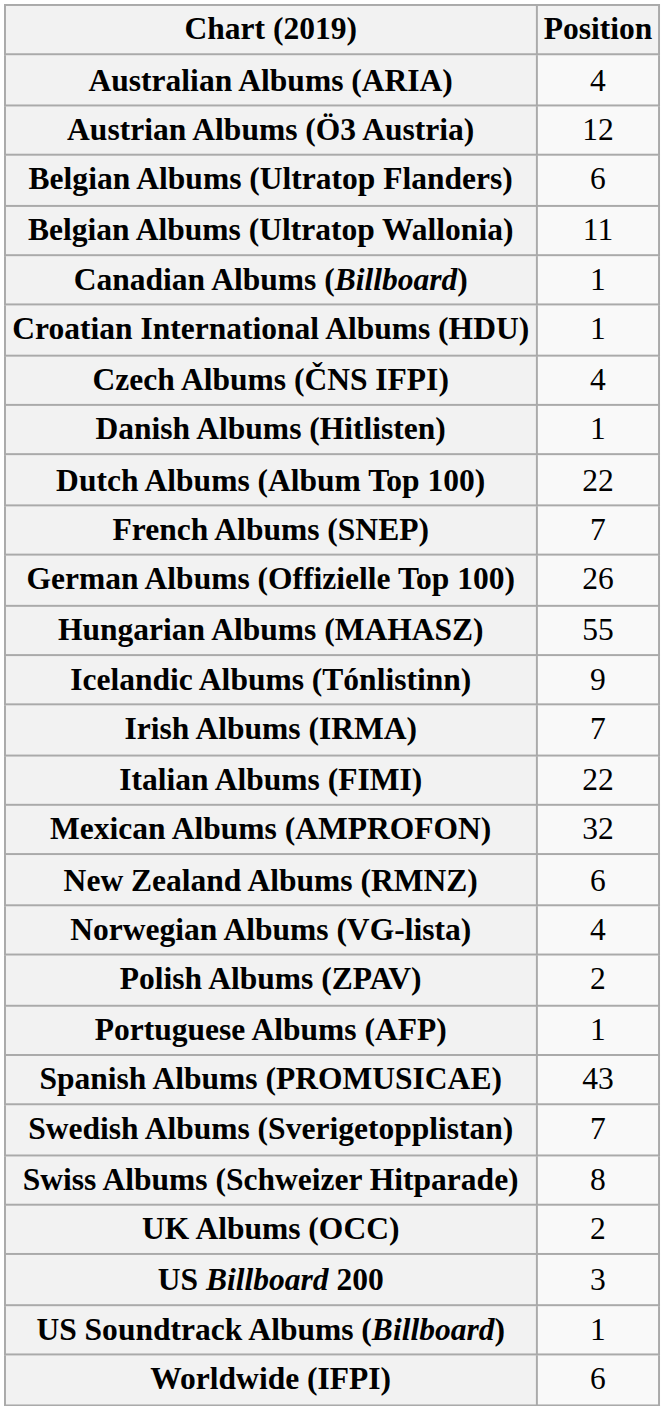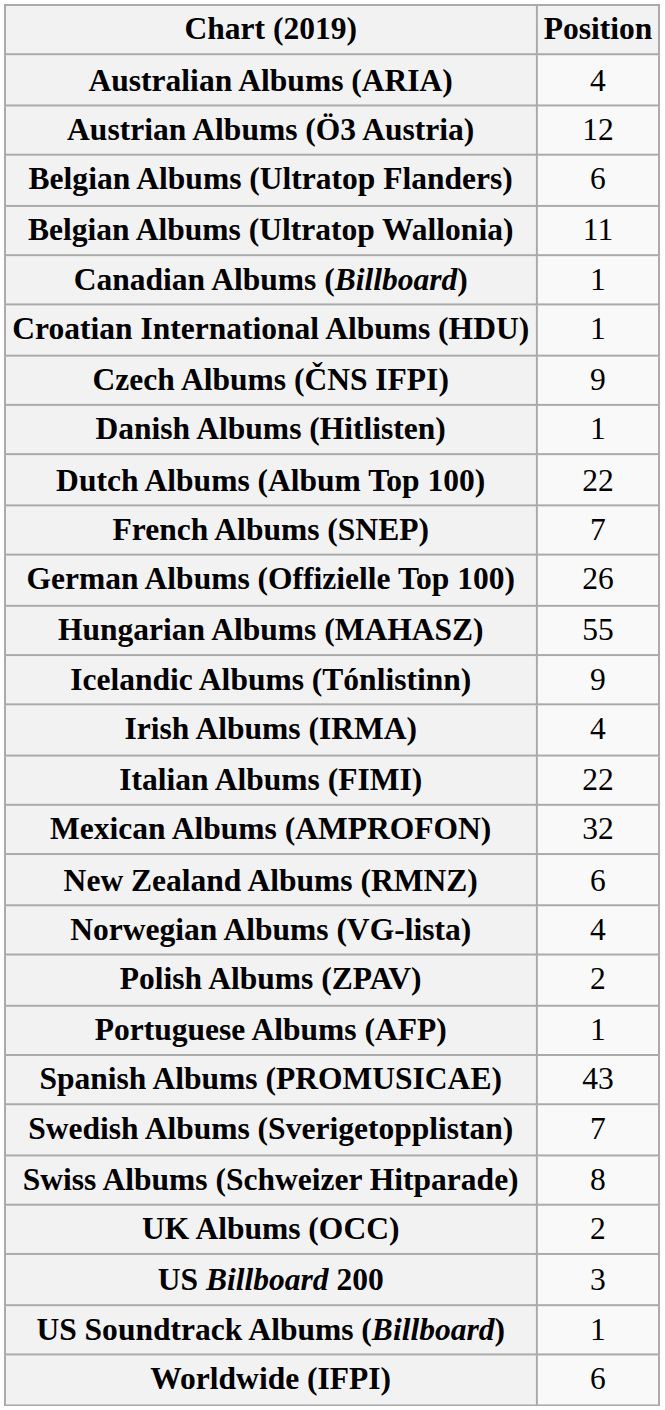Czech Albums (ČNS IFPI) | Position: 4 -> 9
Irish Albums (IRMA) | Position: 7 -> 4
